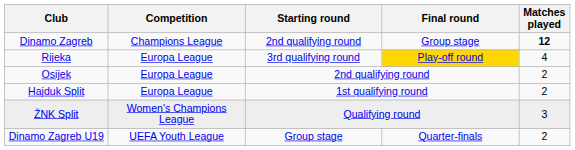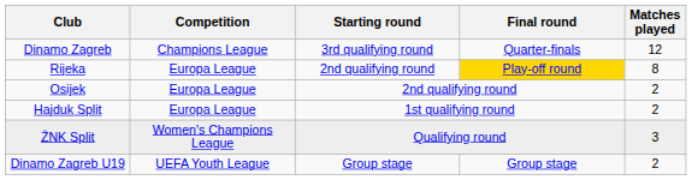Dinamo Zagreb | Starting round: 2nd qualifying round -> 3rd qualifying round
Dinamo Zagreb | Final round: Group stage -> Quarter-finals
Dinamo Zagreb | Matches played: bold -> normal
Rijeka | Starting round: 3rd qualifying round -> 2nd qualifying round
Rijeka | Matches played: 4 -> 8
Dinamo Zagreb U19 | Final round: Quarter-finals -> Group stage
